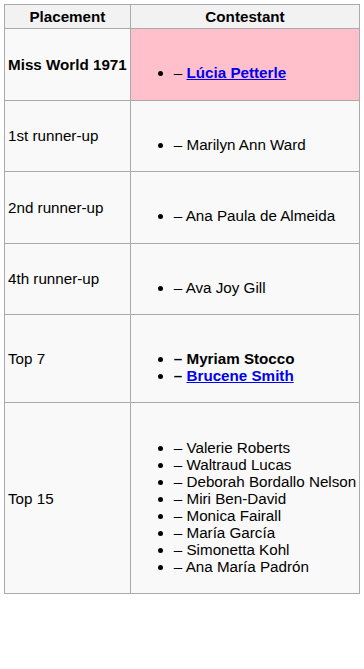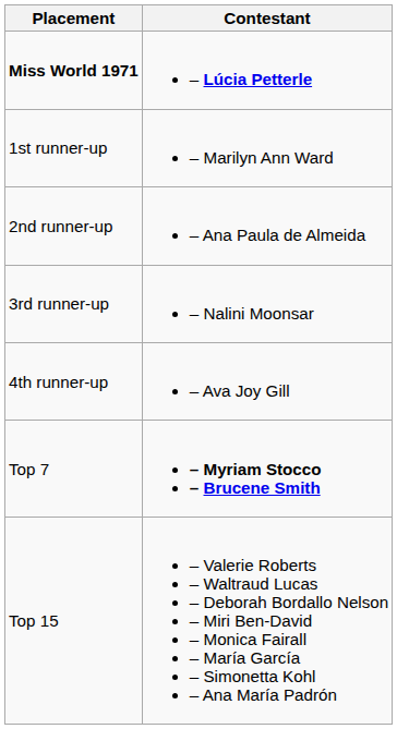Miss World 1971 | Contestant: pink background -> no background
+ row: 3rd runner-up | – Nalini Moonsar
